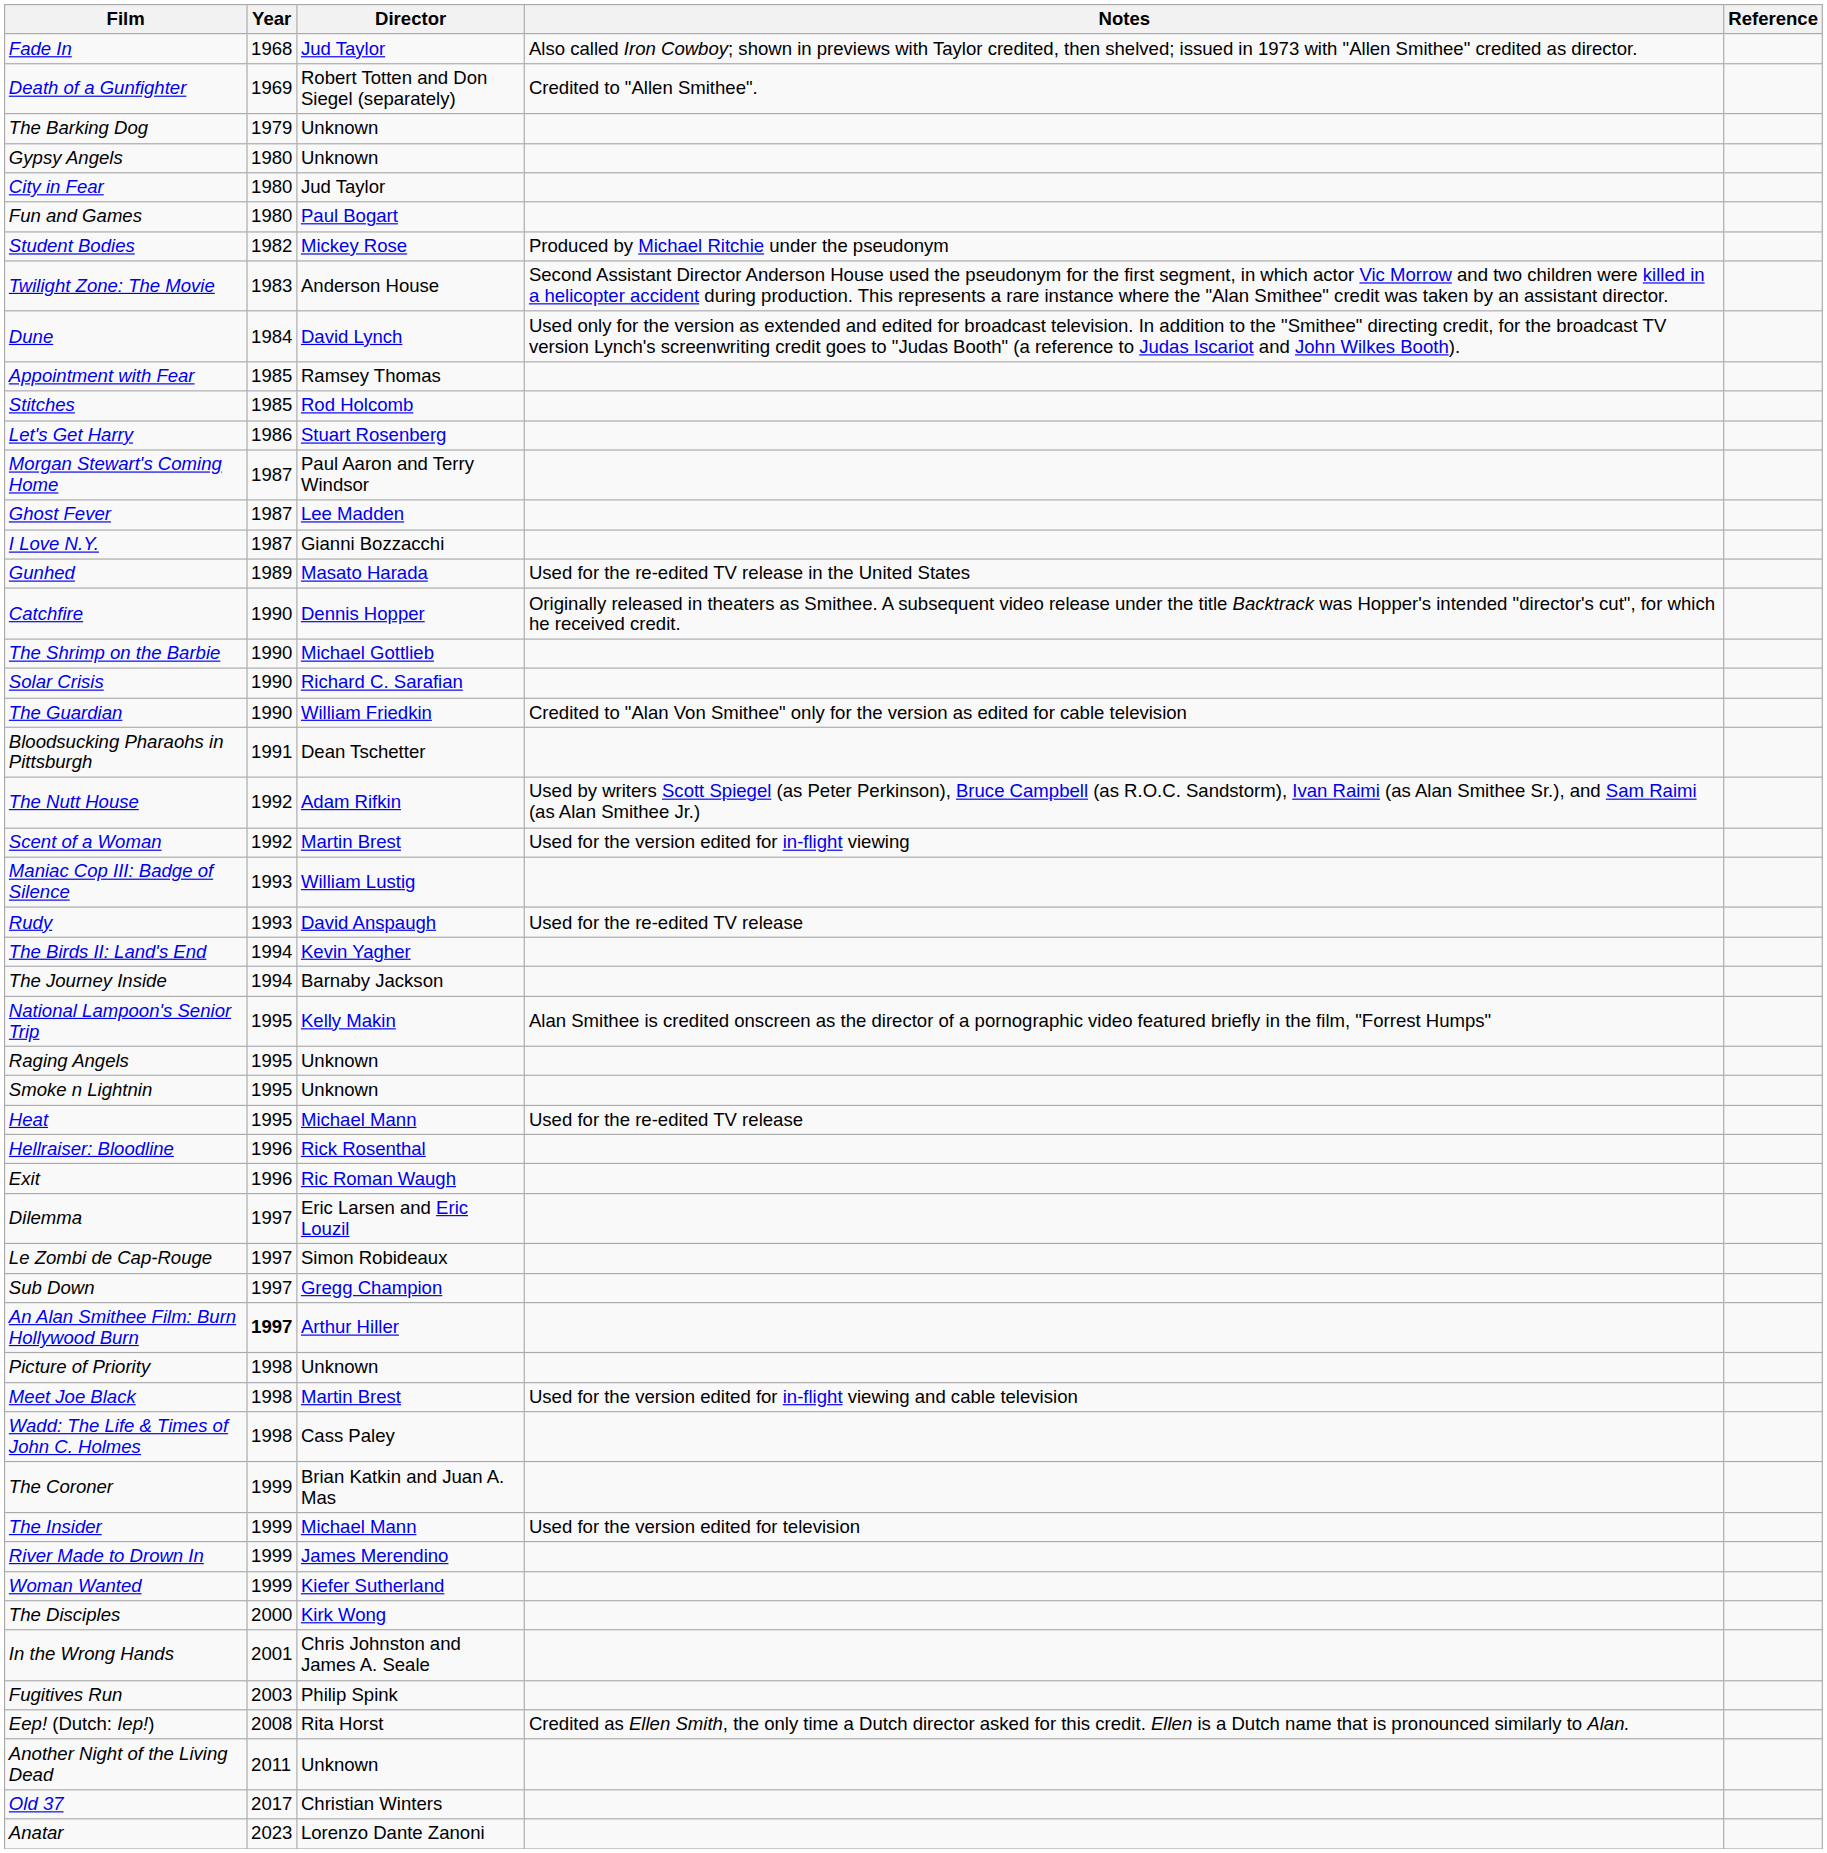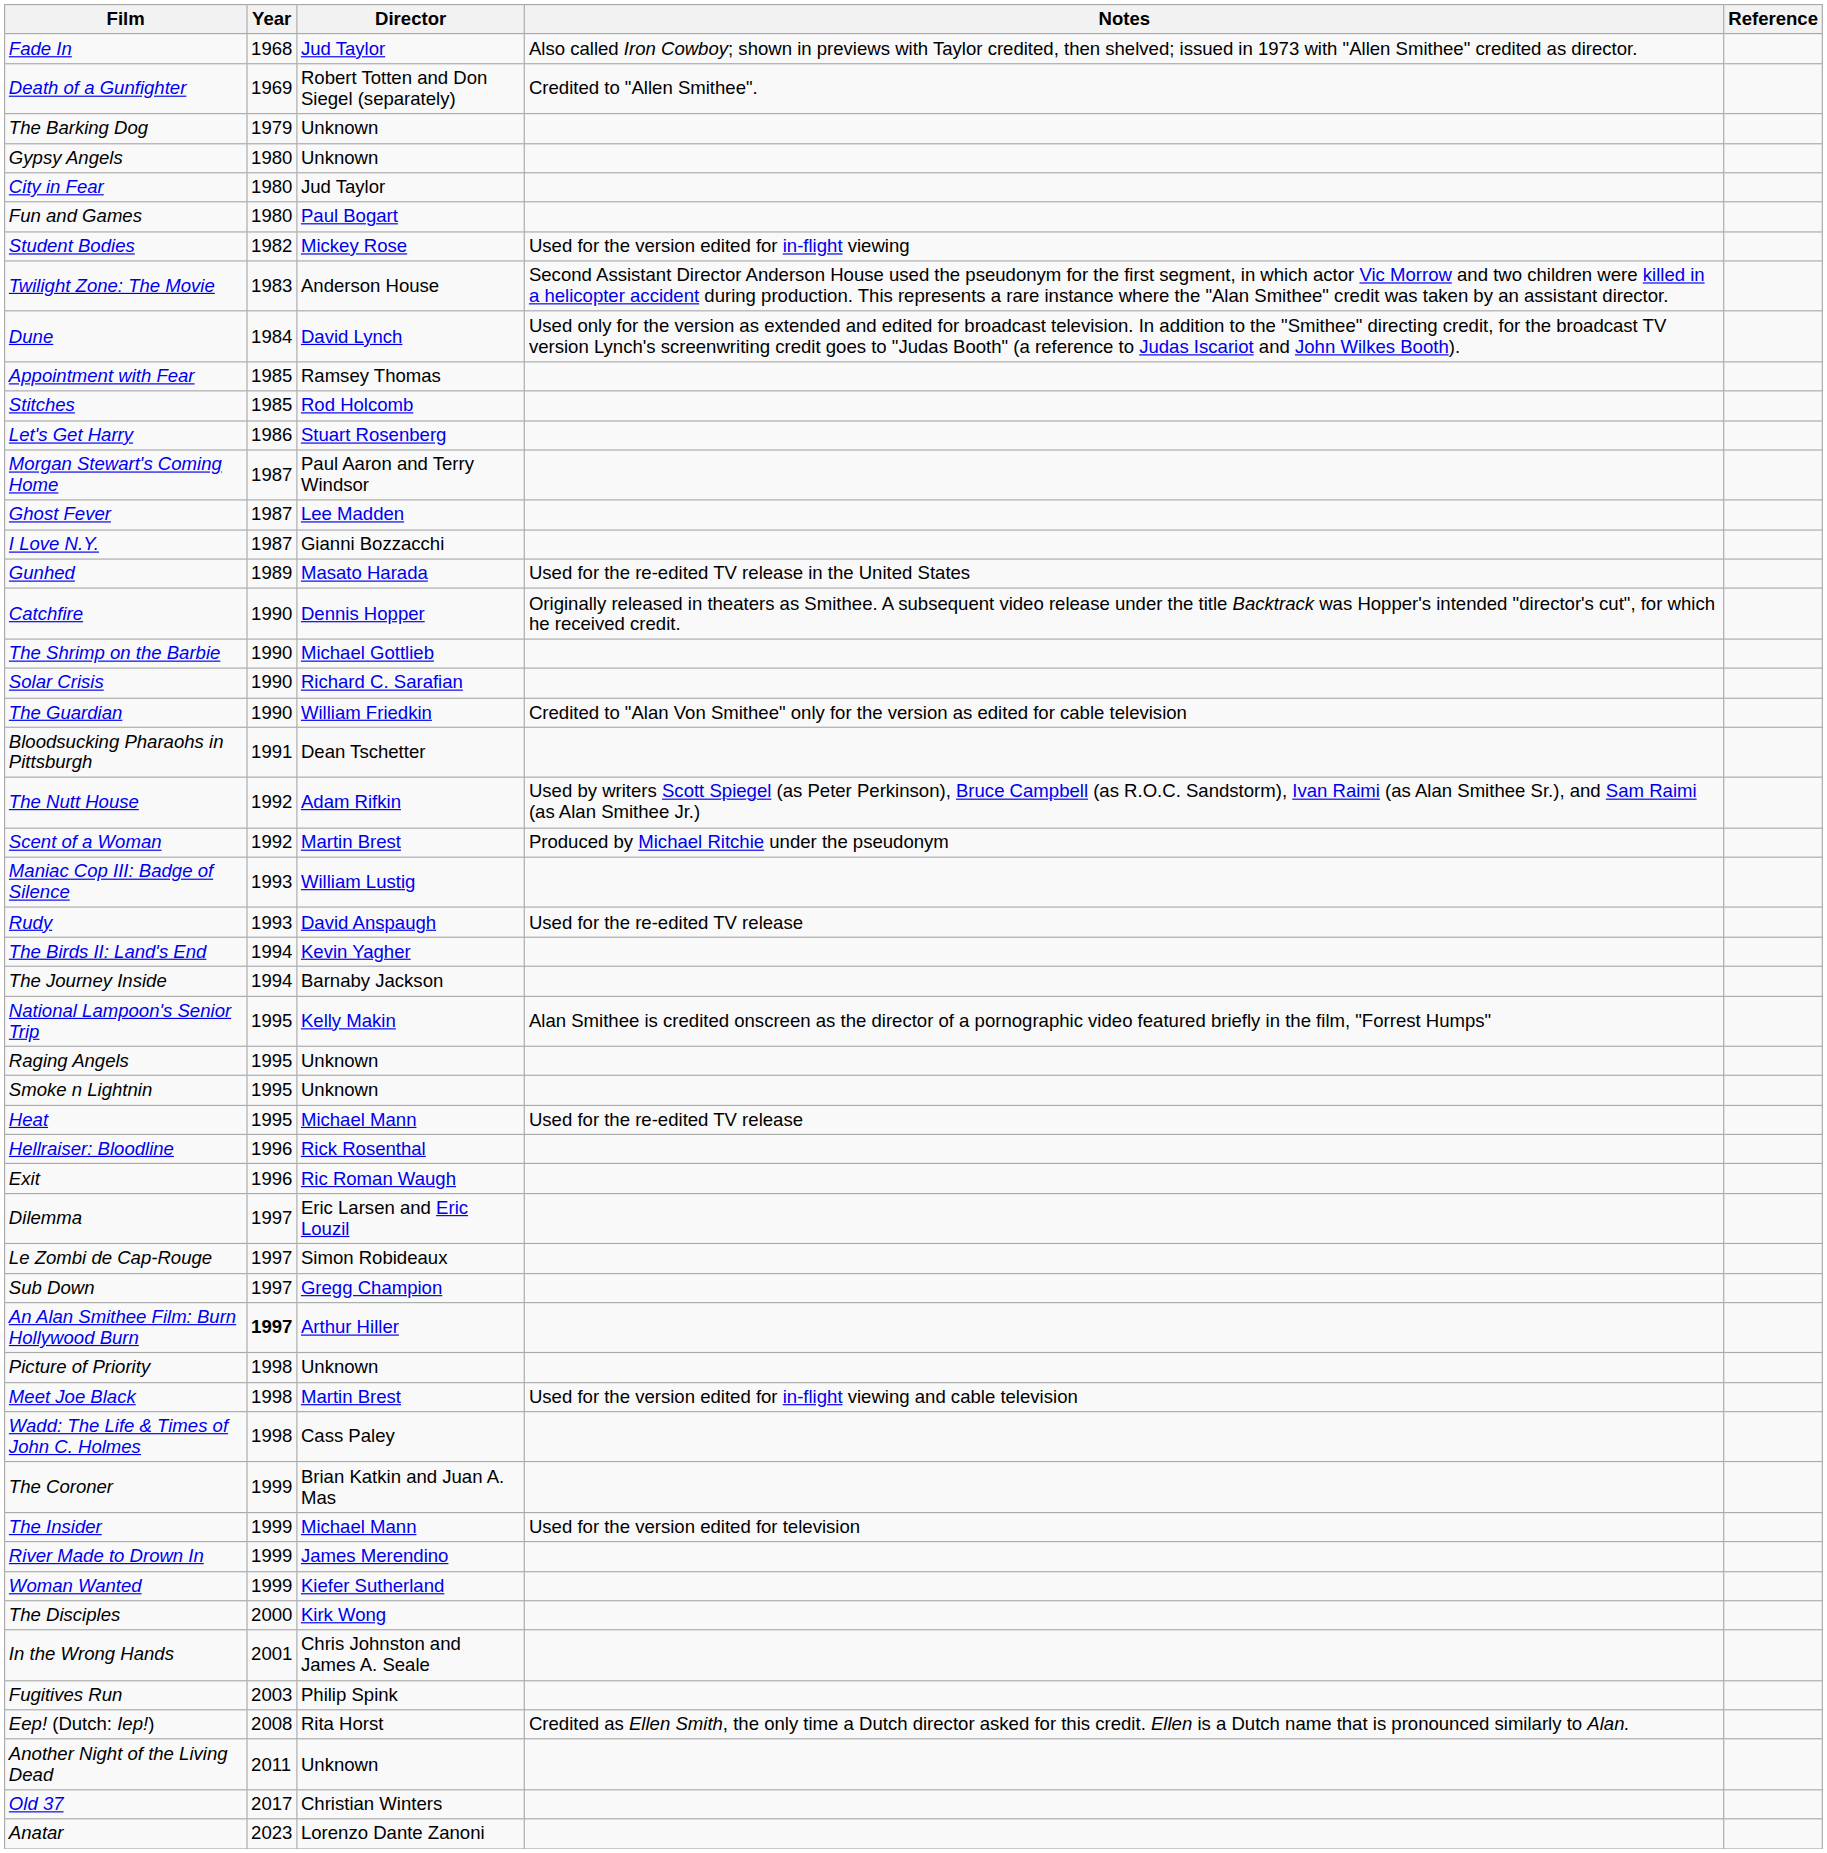Student Bodies | Notes: Produced by Michael Ritchie under the pseudonym -> Used for the version edited for in-flight viewing
Scent of a Woman | Notes: Used for the version edited for in-flight viewing -> Produced by Michael Ritchie under the pseudonym
